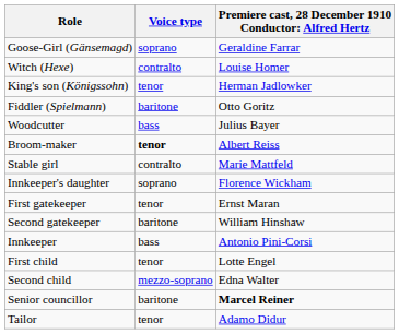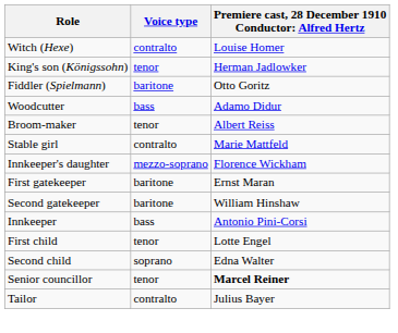- row: Goose-Girl (Gänsemagd) | soprano | Geraldine Farrar
Woodcutter | column 3: Julius Bayer -> Adamo Didur
Broom-maker | Voice type: bold -> normal
Innkeeper's daughter | Voice type: soprano -> mezzo-soprano
First gatekeeper | Voice type: tenor -> baritone
Second child | Voice type: mezzo-soprano -> soprano
Senior councillor | Voice type: baritone -> tenor
Tailor | Voice type: tenor -> contralto
Tailor | column 3: Adamo Didur -> Julius Bayer
